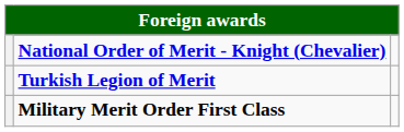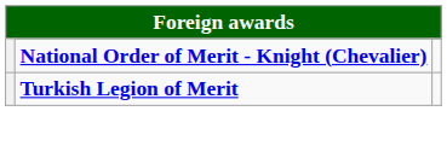- row: Military Merit Order First Class
